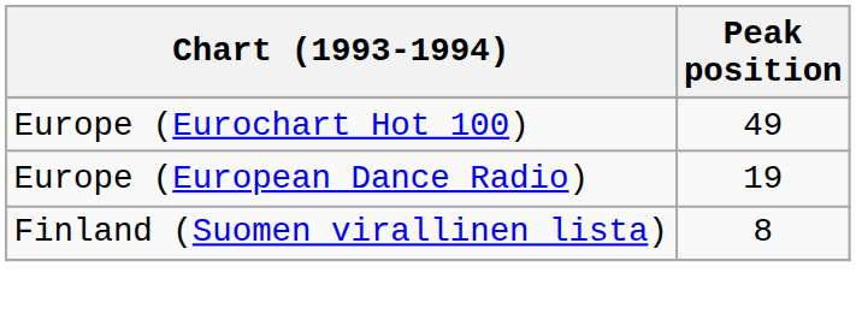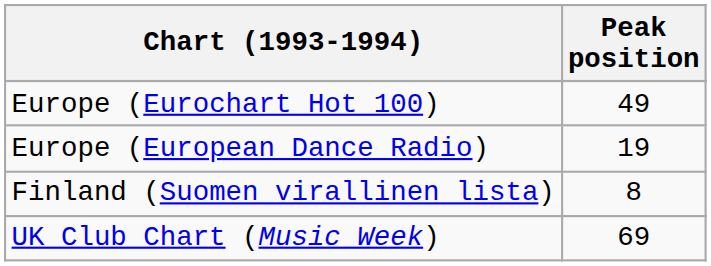+ row: UK Club Chart (Music Week) | 69
